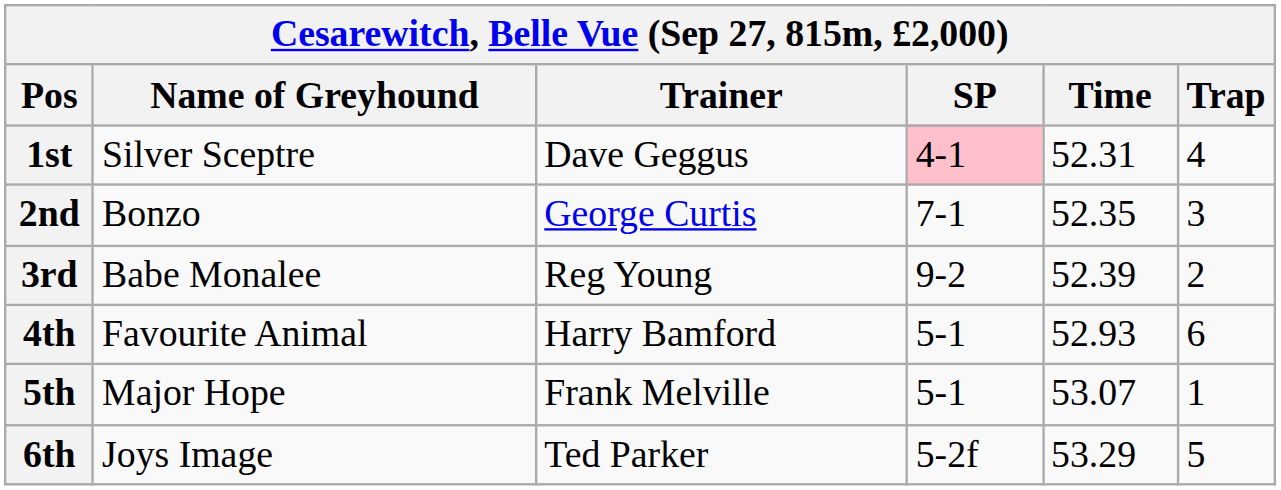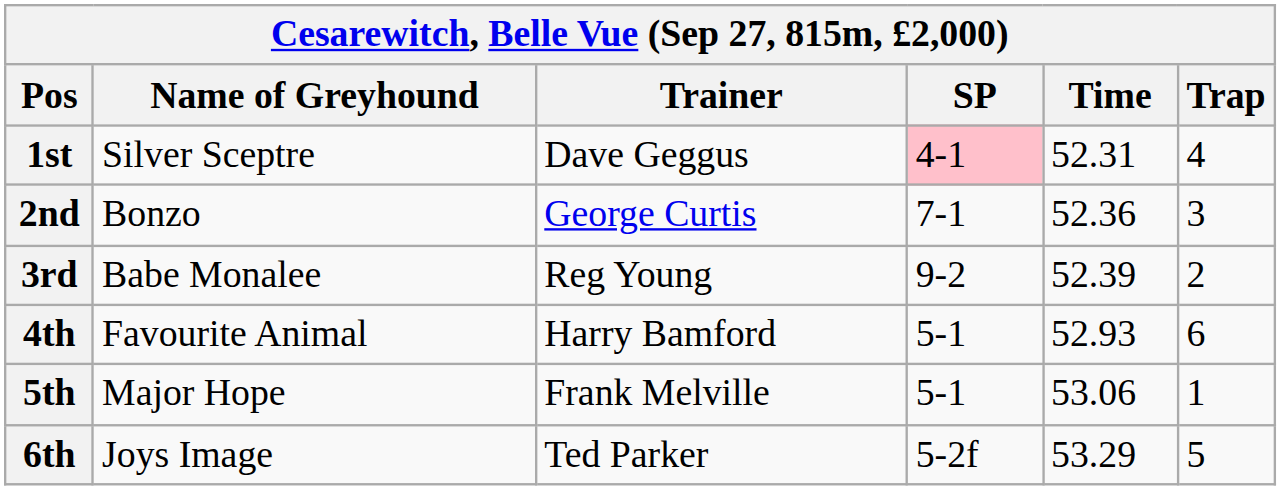2nd | Time: 52.35 -> 52.36
5th | Time: 53.07 -> 53.06
